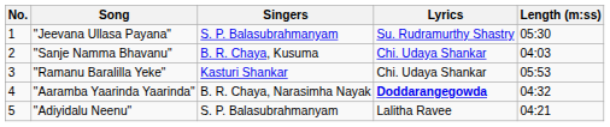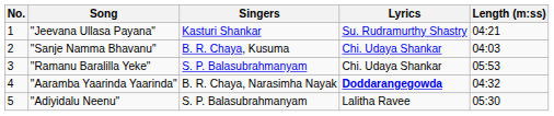"Jeevana Ullasa Payana" | Singers: S. P. Balasubrahmanyam -> Kasturi Shankar
"Jeevana Ullasa Payana" | Length (m:ss): 05:30 -> 04:21
"Ramanu Baralilla Yeke" | Singers: Kasturi Shankar -> S. P. Balasubrahmanyam
"Adiyidalu Neenu" | Length (m:ss): 04:21 -> 05:30
